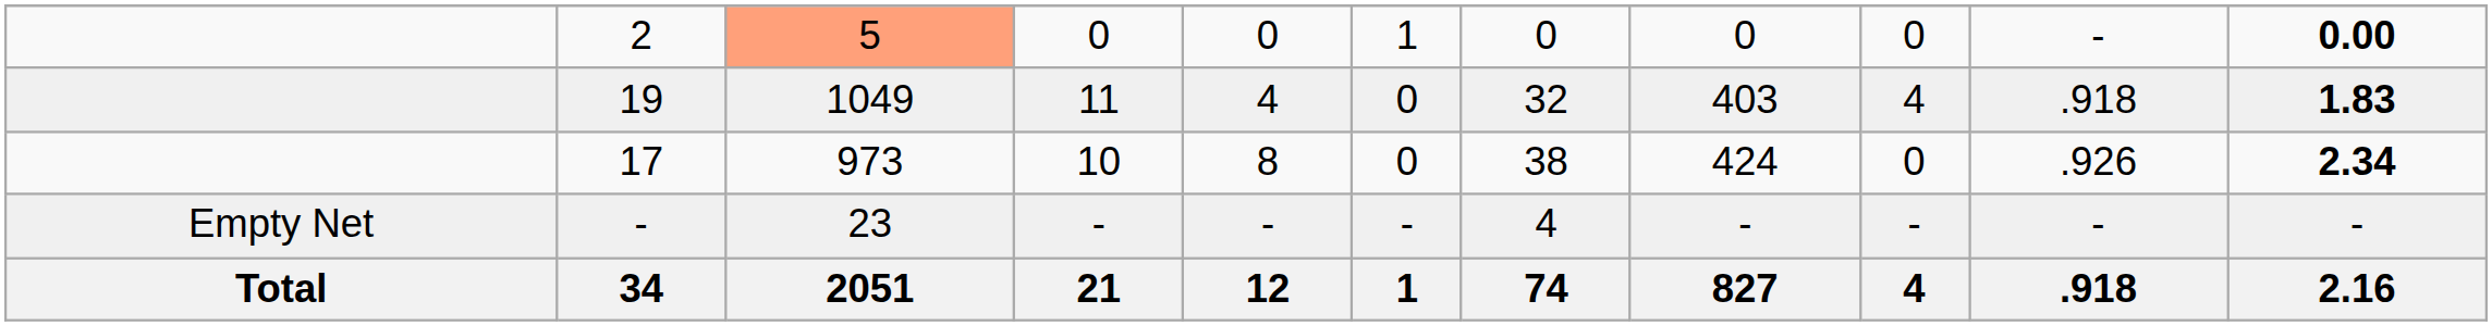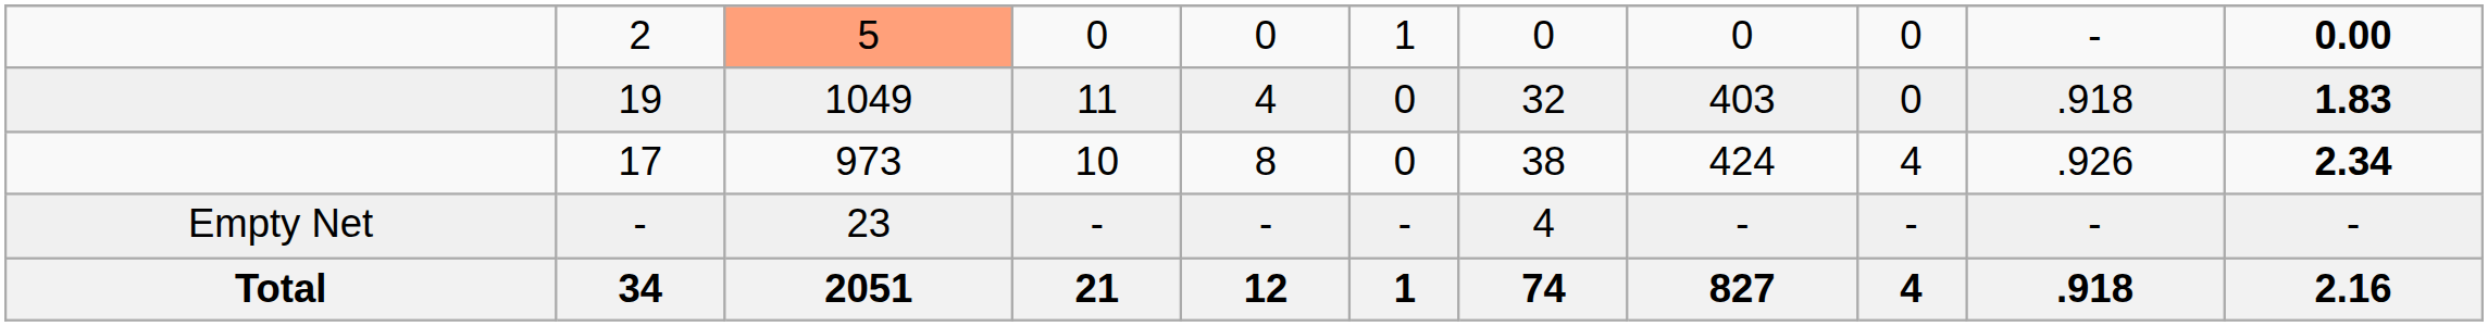19 | column 9: 4 -> 0
17 | column 9: 0 -> 4
